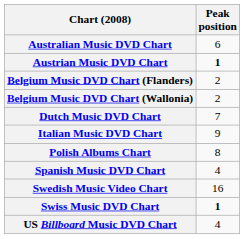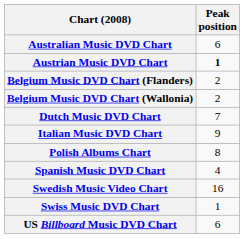Swiss Music DVD Chart | Peak position: bold -> normal
US Billboard Music DVD Chart | Peak position: 4 -> 6
